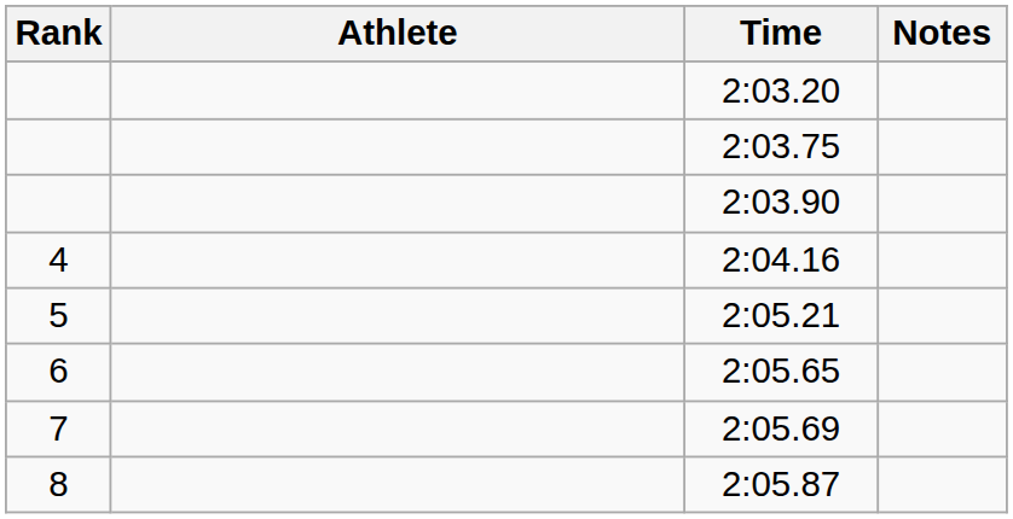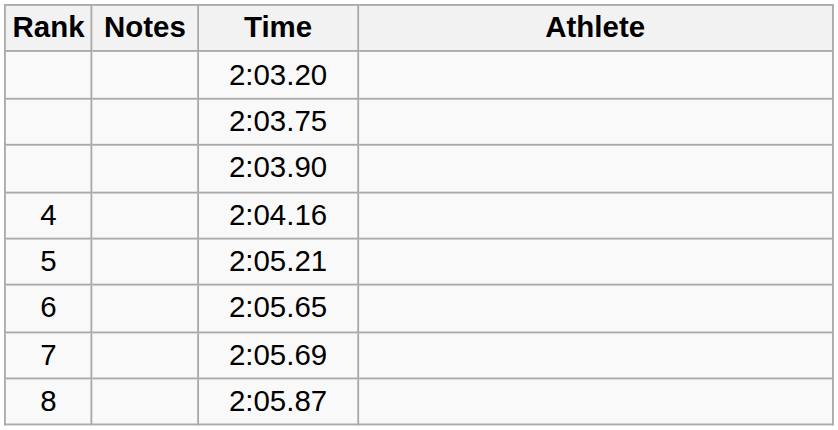columns swapped: Athlete <-> Notes
